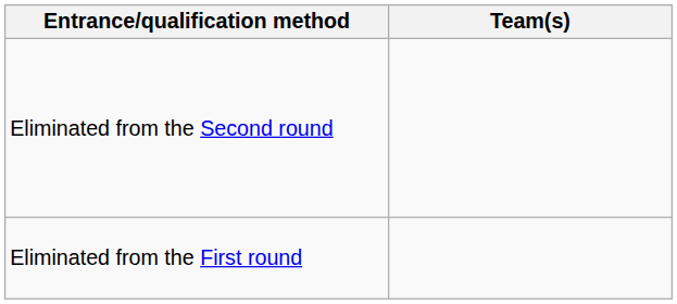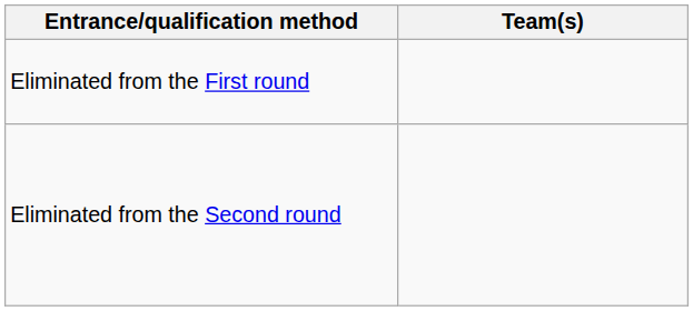rows swapped: Eliminated from the First round <-> Eliminated from the Second round
